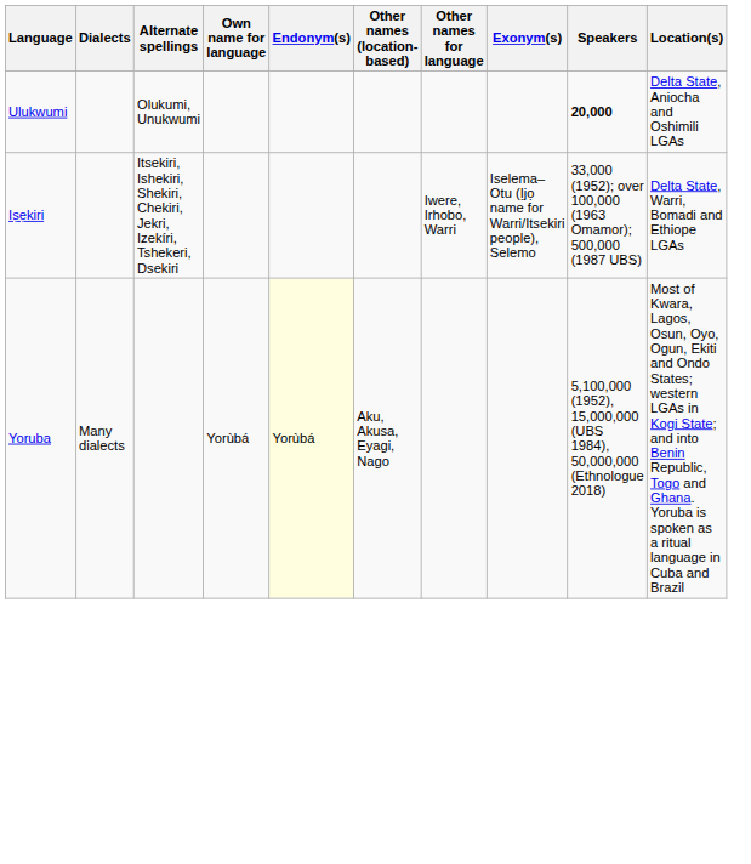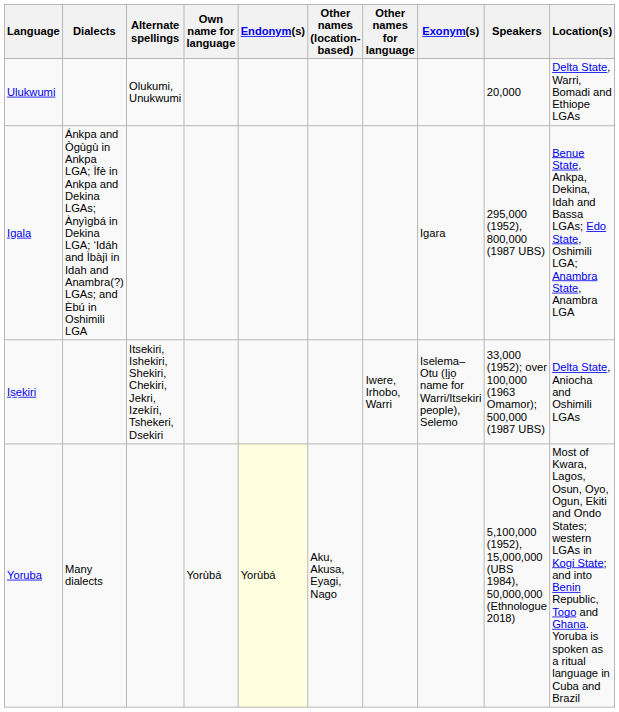Ulukwumi | Speakers: bold -> normal
Ulukwumi | Location(s): Delta State, Aniocha and Oshimili LGAs -> Delta State, Warri, Bomadi and Ethiope LGAs
+ row: Igala | Ánkpa and Ògùgù in Ankpa LGA; Ìfè in Ankpa and Dekina LGAs; Ànyìgbá in Dekina LGA; ‘Idáh and Ìbàjì in Idah and Anambra(?) LGAs; and Èbú in Oshimili LGA | Igara | 295,000 (1952), 800,000 (1987 UBS) | Benue State, Ankpa, Dekina, Idah and Bassa LGAs; Edo State, Oshimili LGA; Anambra State, Anambra LGA
Iṣẹkiri | Location(s): Delta State, Warri, Bomadi and Ethiope LGAs -> Delta State, Aniocha and Oshimili LGAs
